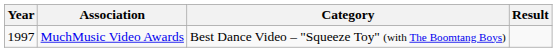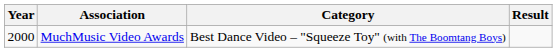MuchMusic Video Awards | Year: 1997 -> 2000
